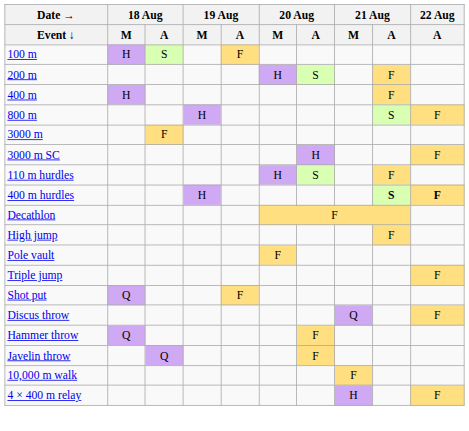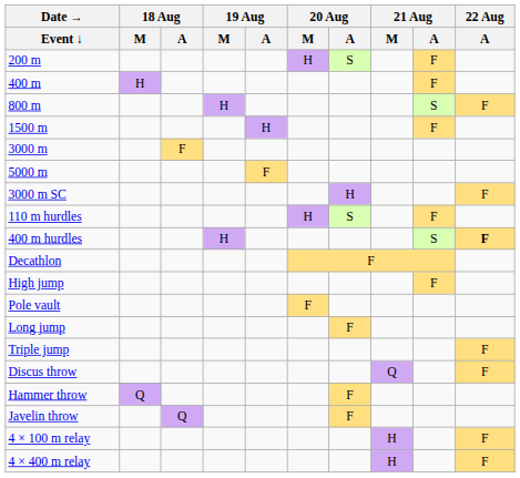- row: 100 m | H | S | F
+ row: 1500 m | H | F
+ row: 5000 m | F
400 m hurdles | 21 Aug / A: bold -> normal
+ row: Long jump | F
- row: Shot put | Q | F
- row: 10,000 m walk | F
+ row: 4 × 100 m relay | H | F
